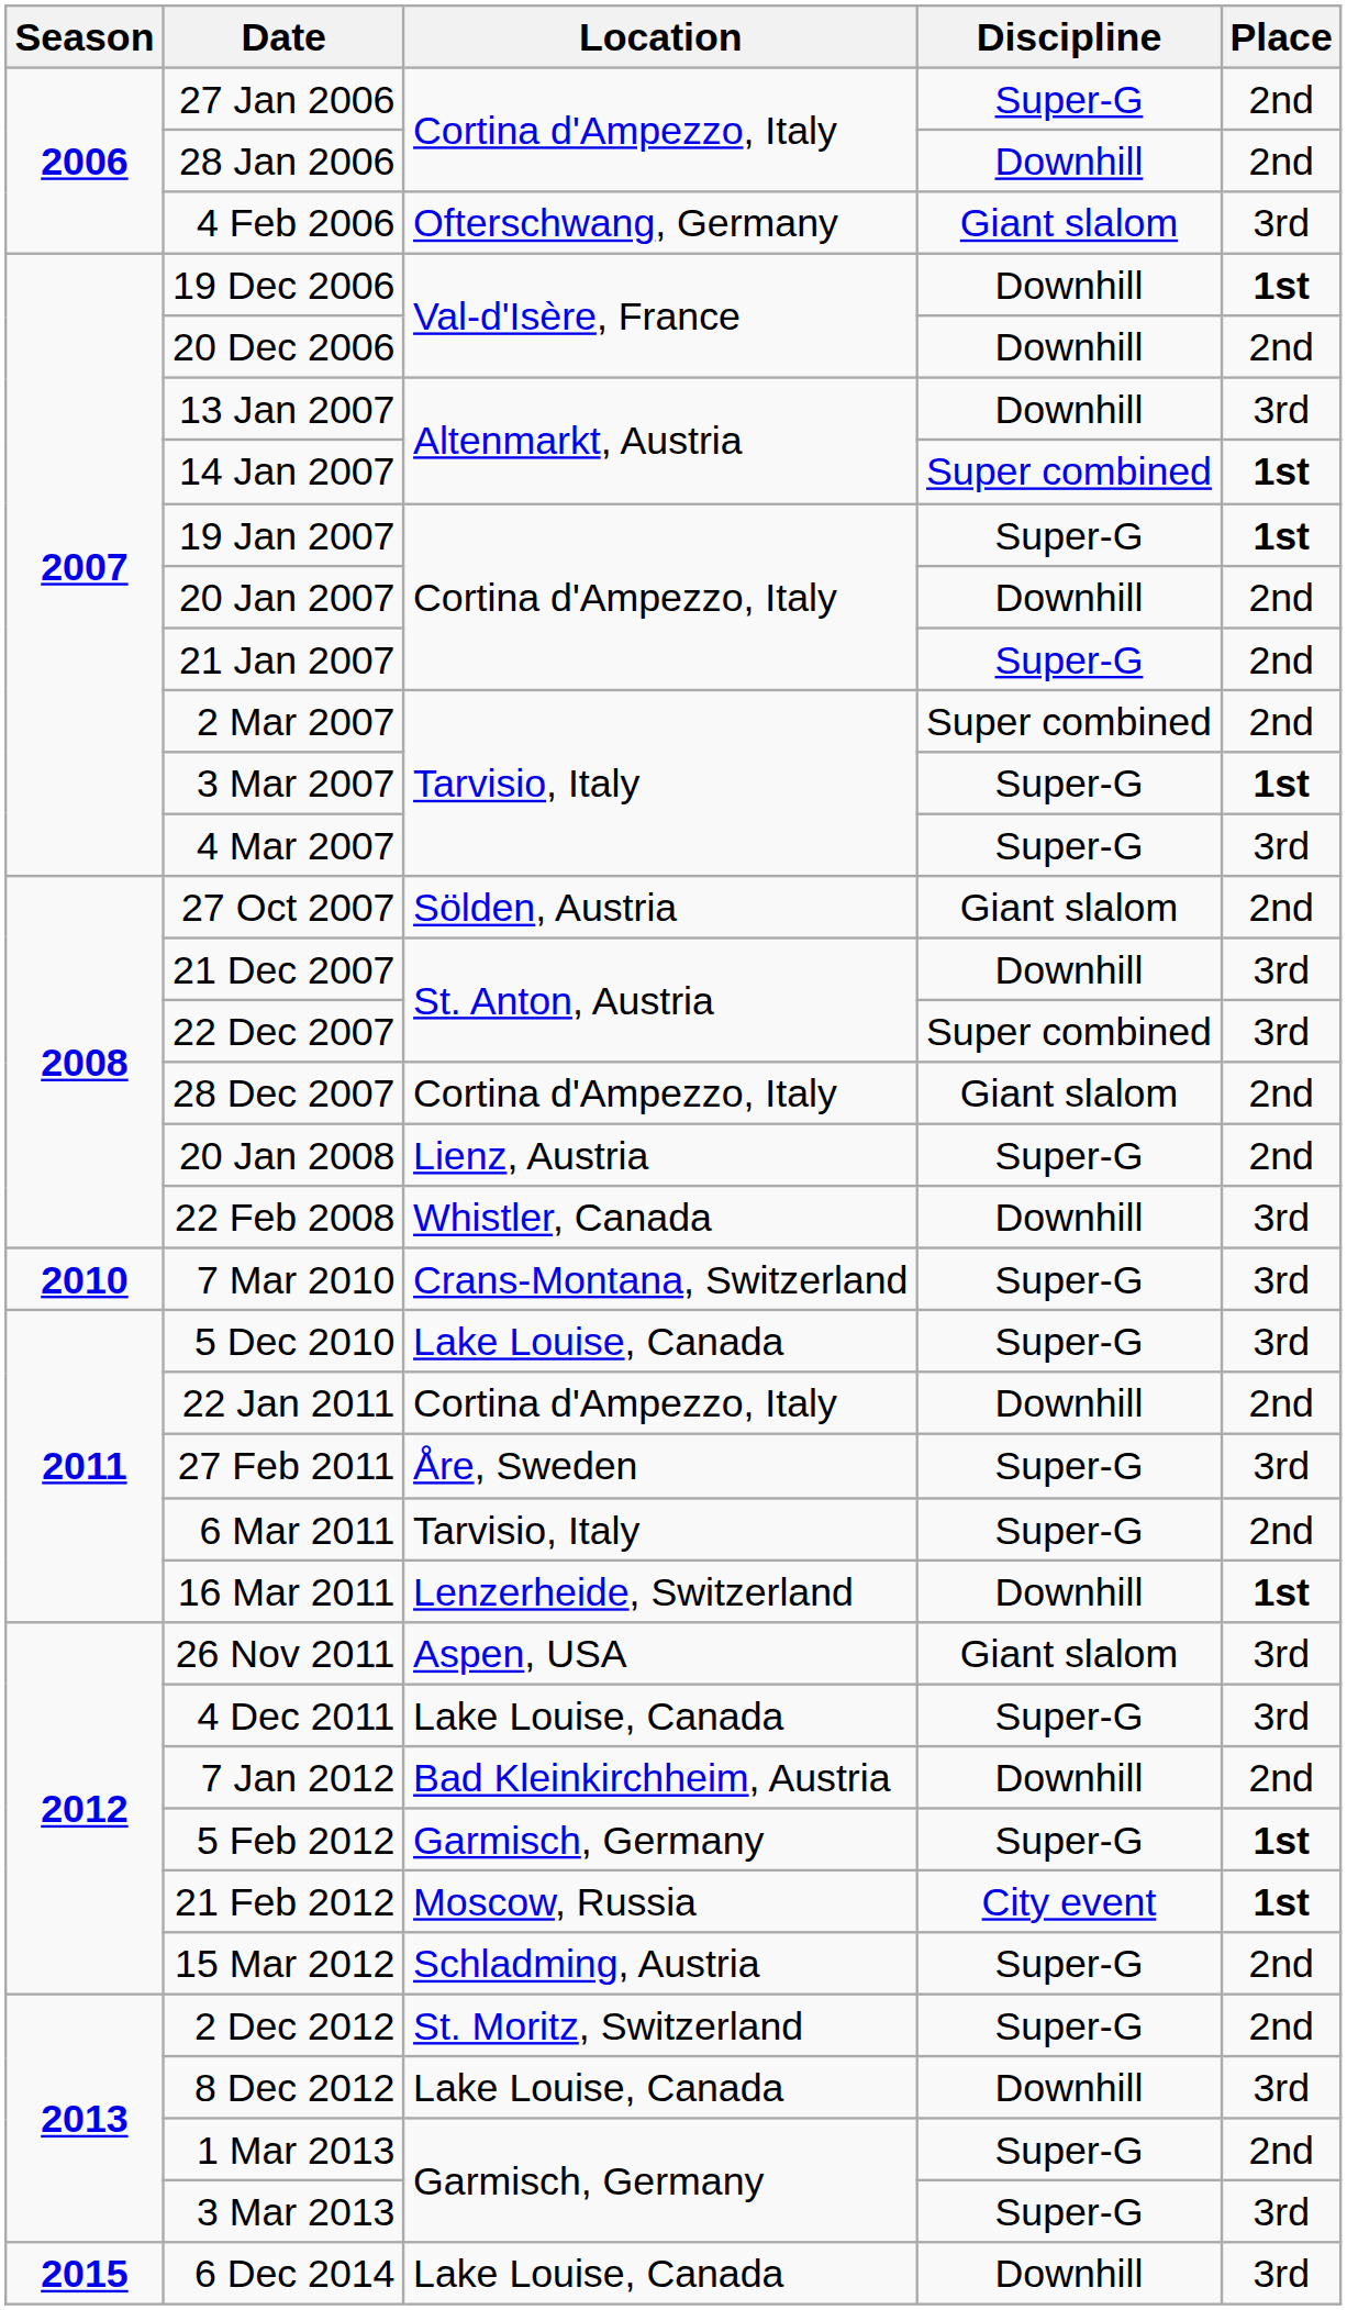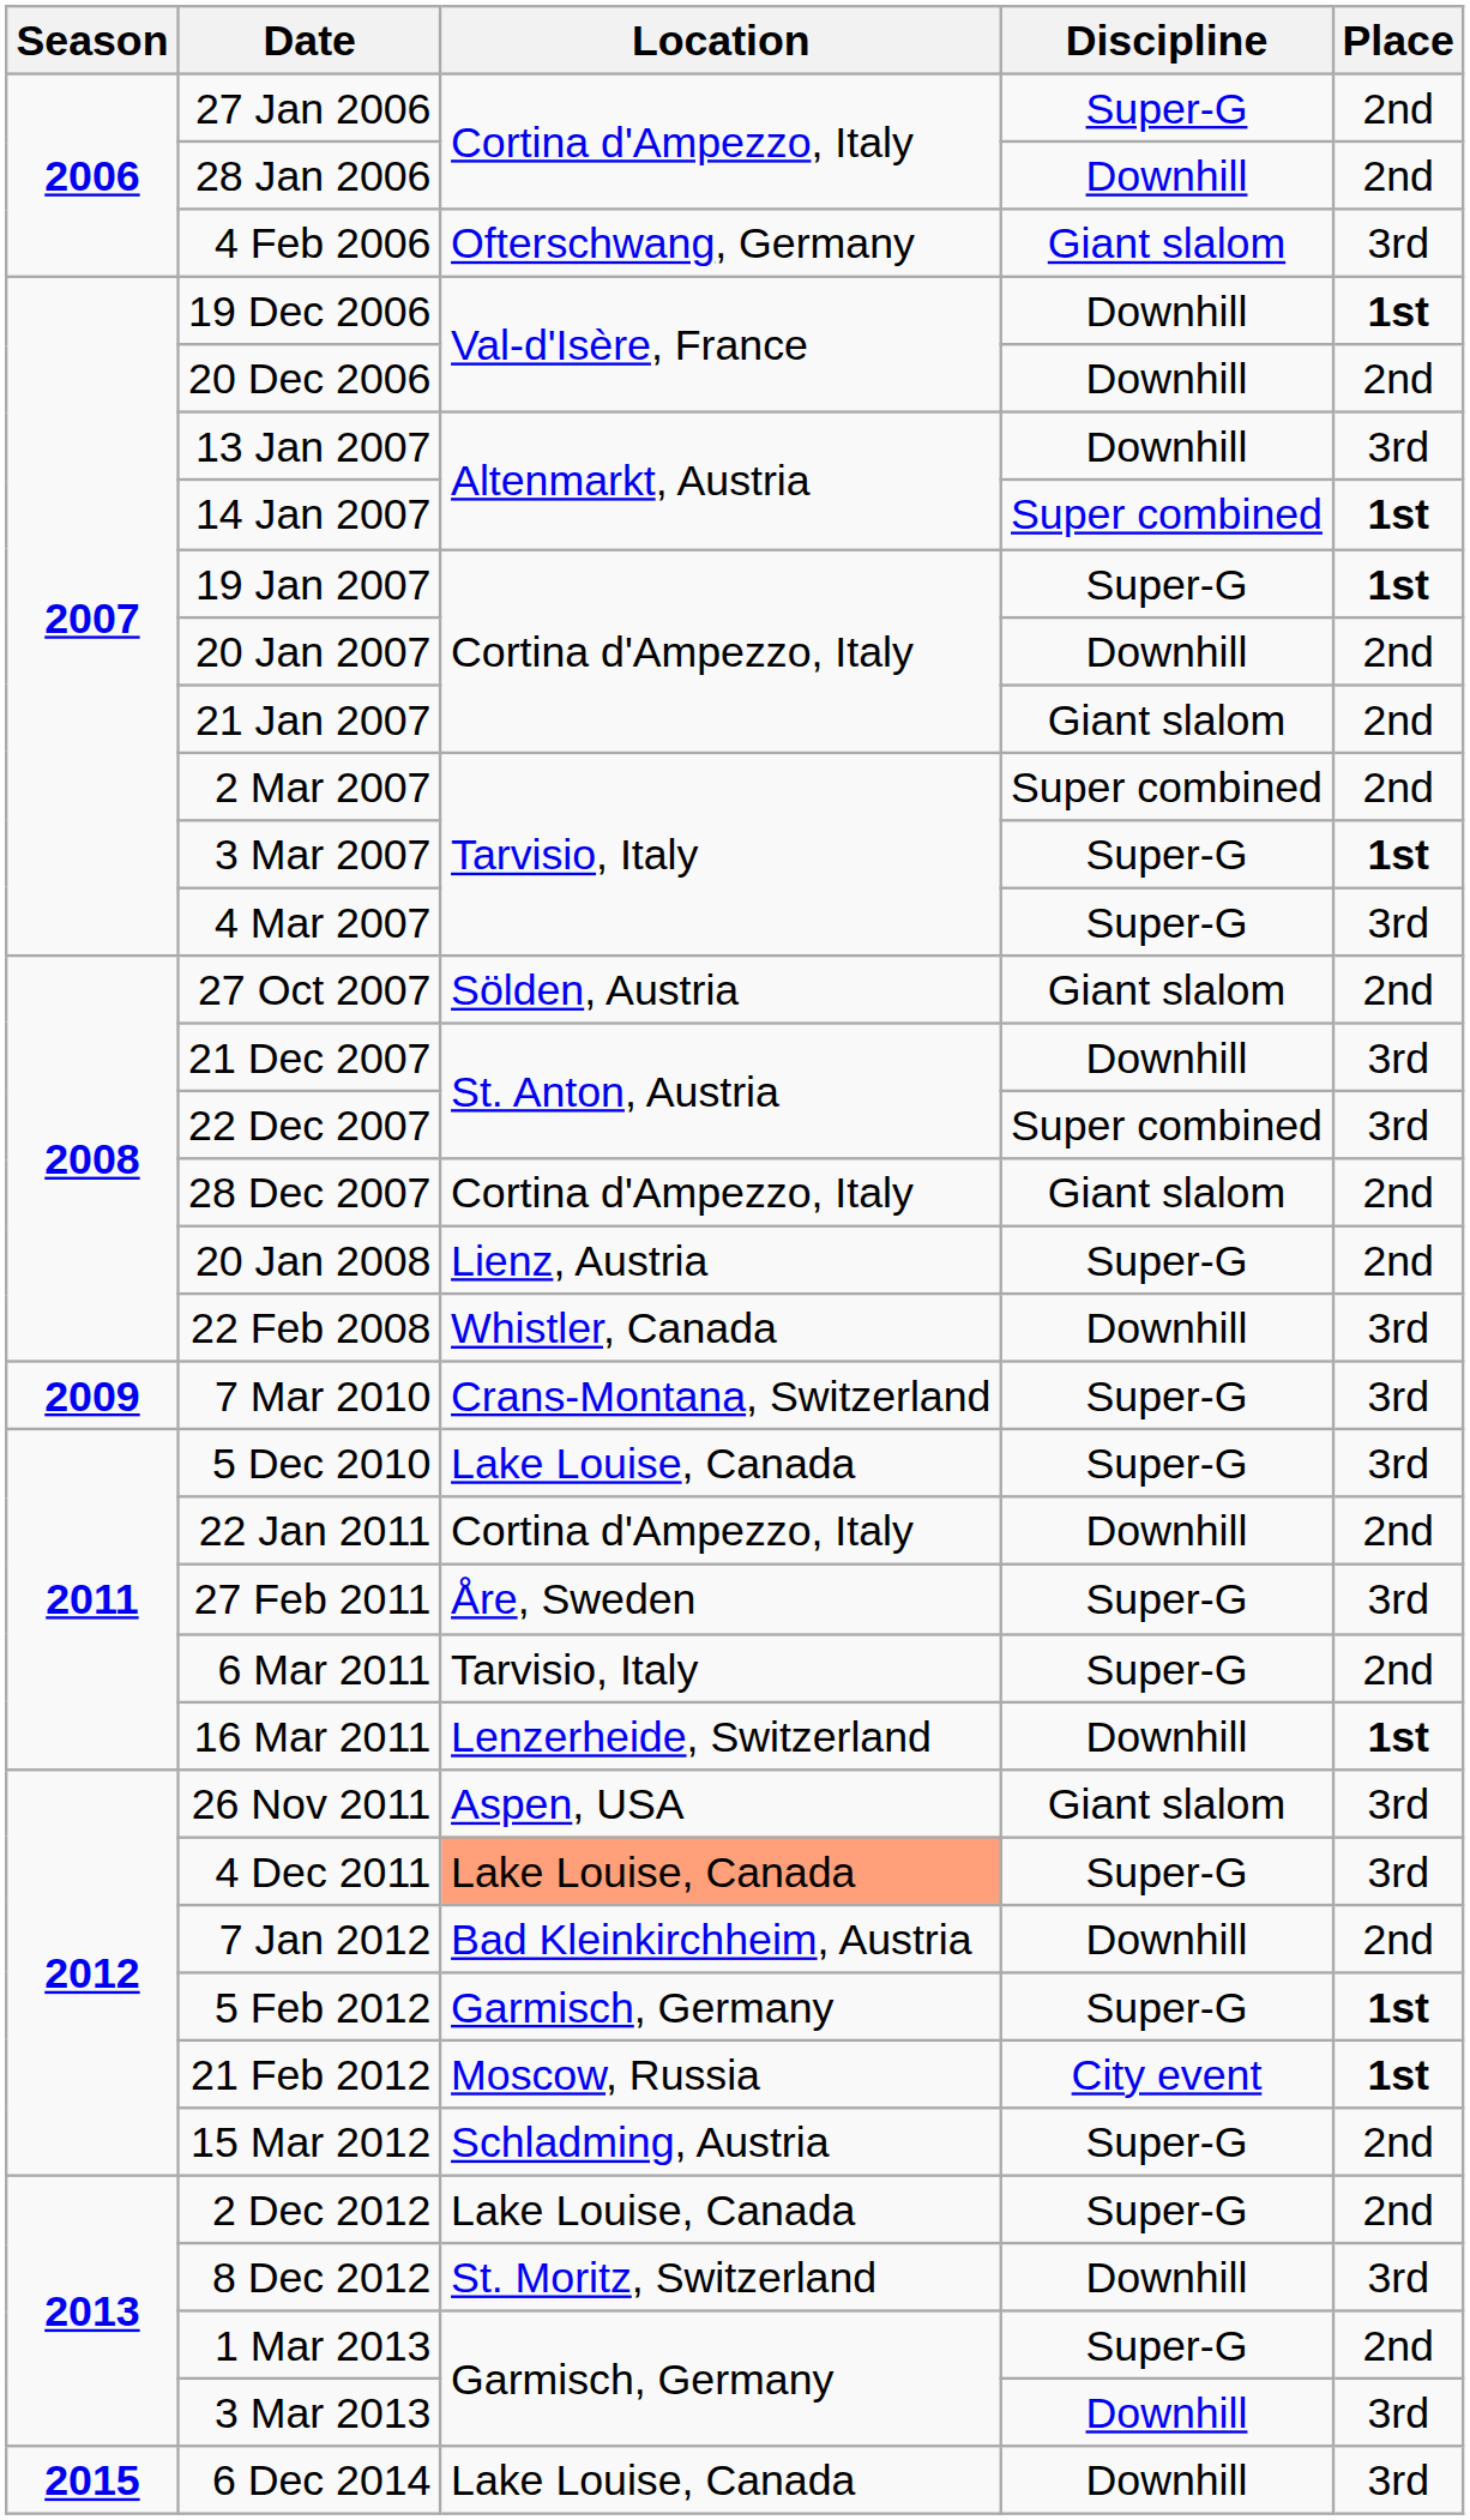21 Jan 2007 | Discipline: Super-G -> Giant slalom
7 Mar 2010 | Season: 2010 -> 2009
4 Dec 2011 | Location: no background -> lightsalmon background
2 Dec 2012 | Location: St. Moritz, Switzerland -> Lake Louise, Canada
8 Dec 2012 | Location: Lake Louise, Canada -> St. Moritz, Switzerland
3 Mar 2013 | Discipline: Super-G -> Downhill
